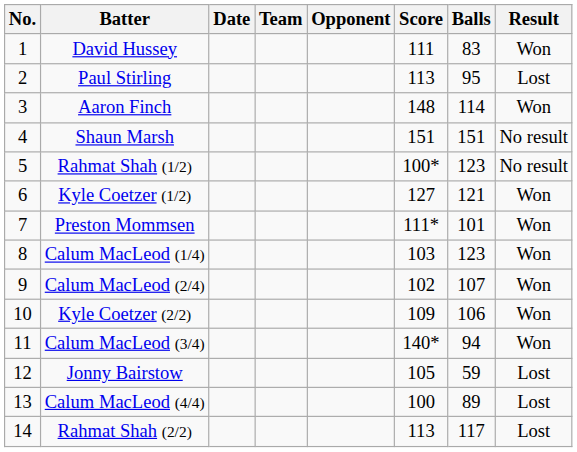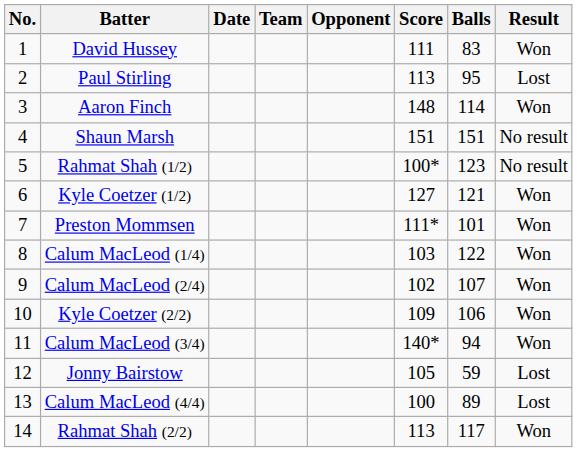Calum MacLeod (1/4) | Balls: 123 -> 122
Rahmat Shah (2/2) | Result: Lost -> Won
